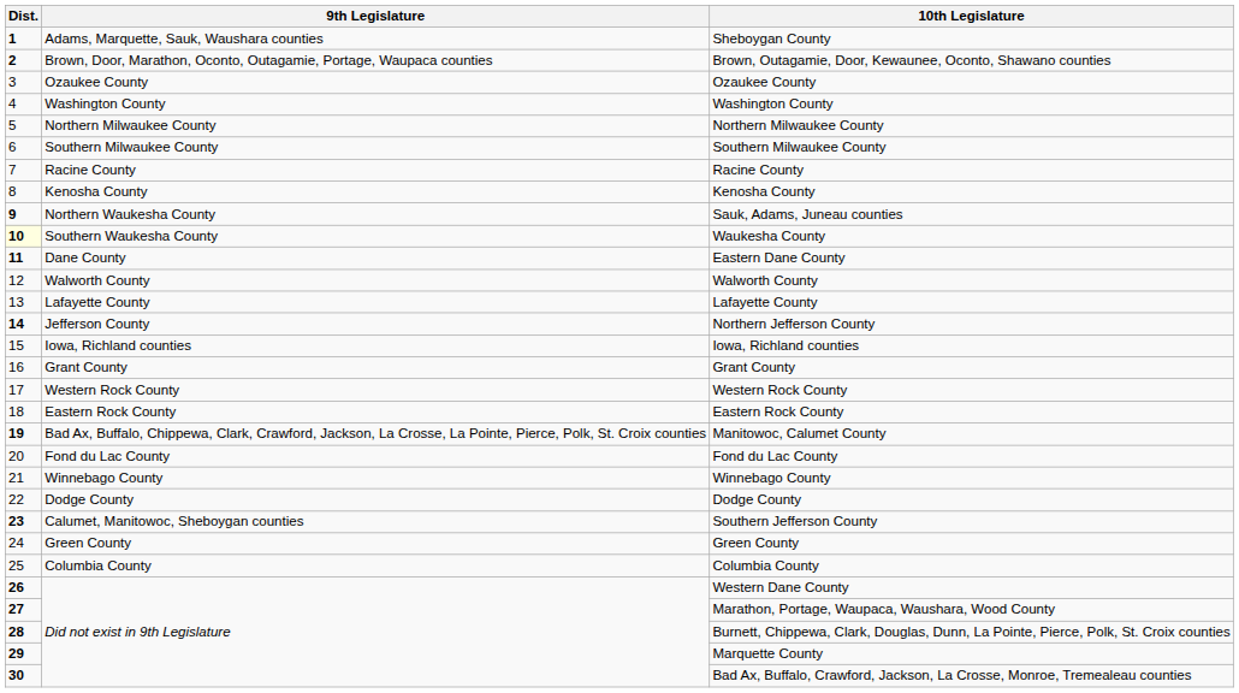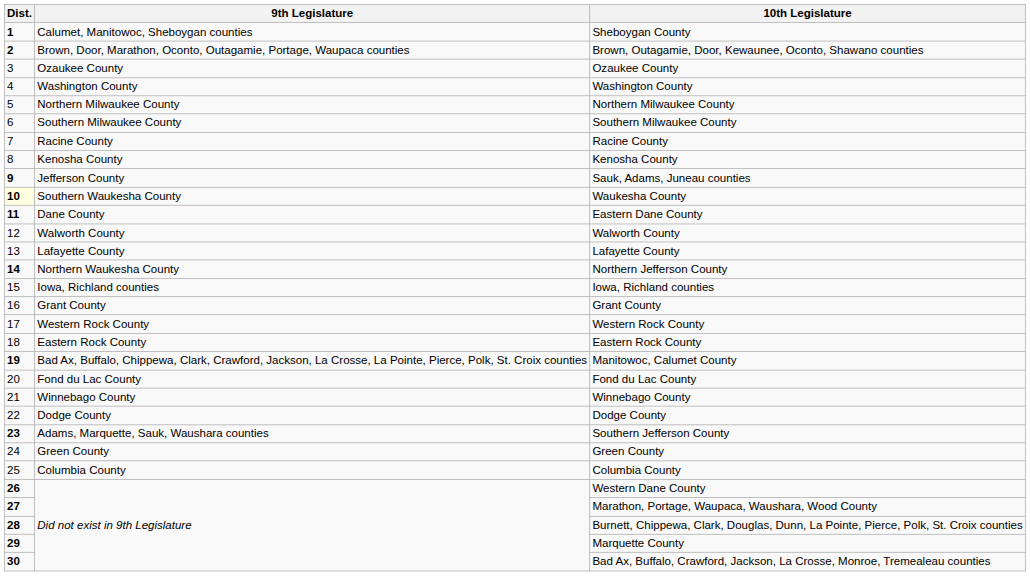Sheboygan County | 9th Legislature: Adams, Marquette, Sauk, Waushara counties -> Calumet, Manitowoc, Sheboygan counties
Sauk, Adams, Juneau counties | 9th Legislature: Northern Waukesha County -> Jefferson County
Northern Jefferson County | 9th Legislature: Jefferson County -> Northern Waukesha County
Southern Jefferson County | 9th Legislature: Calumet, Manitowoc, Sheboygan counties -> Adams, Marquette, Sauk, Waushara counties
